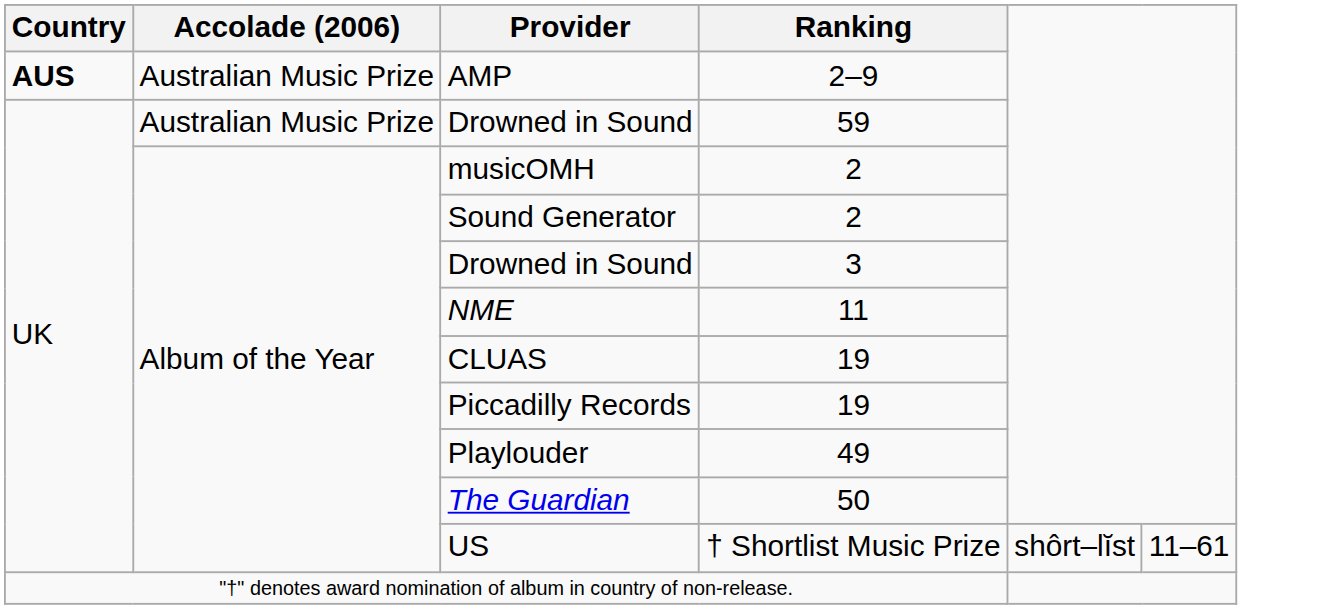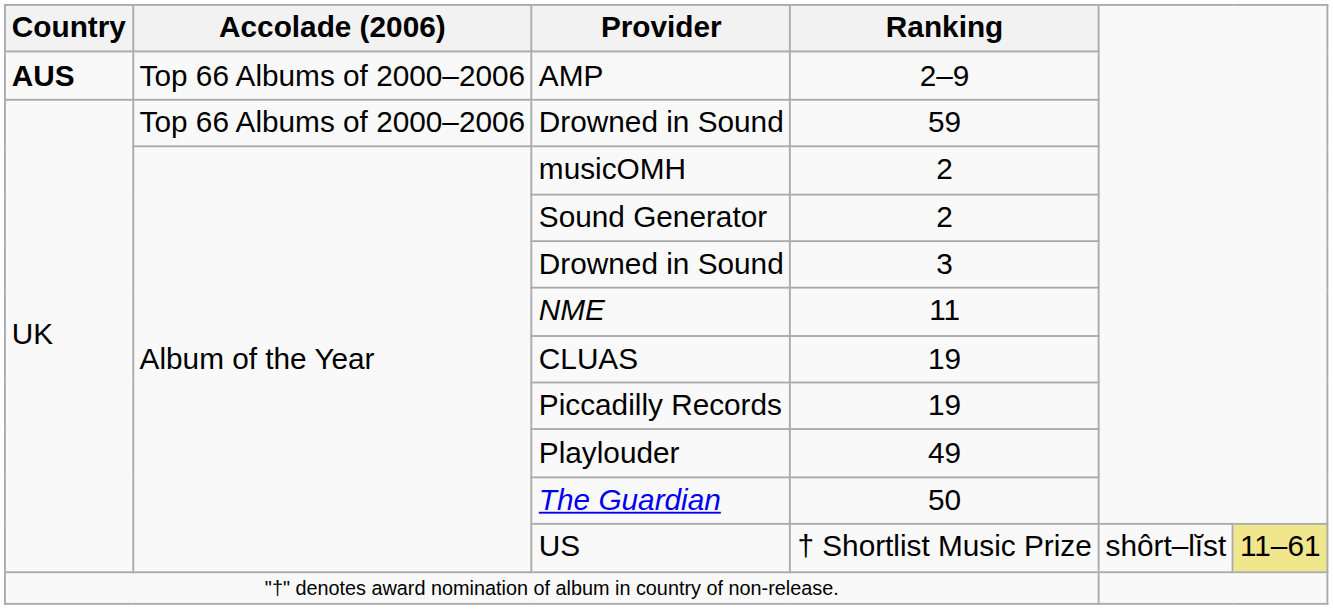AMP | Accolade (2006): Australian Music Prize -> Top 66 Albums of 2000–2006
Drowned in Sound / 59 | Accolade (2006): Australian Music Prize -> Top 66 Albums of 2000–2006
US | column 6: no background -> khaki background
